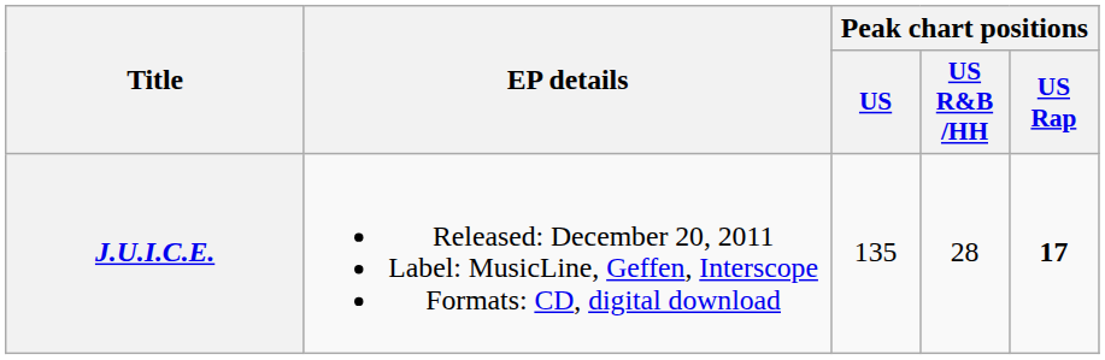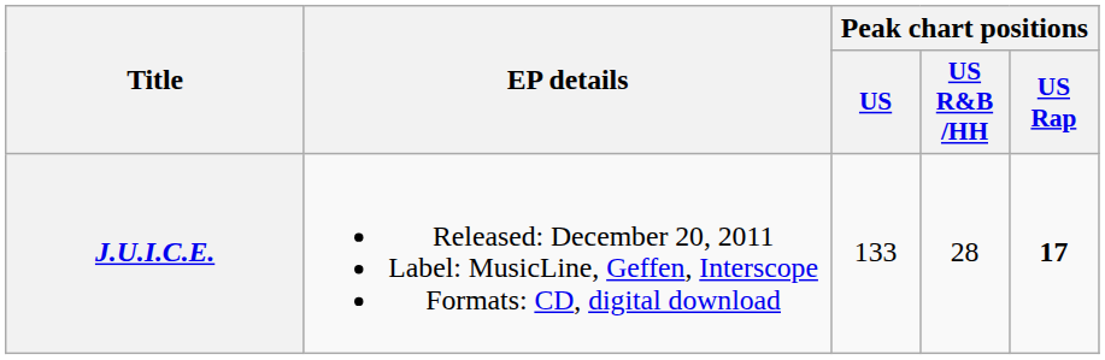J.U.I.C.E. | Peak chart positions / US: 135 -> 133
